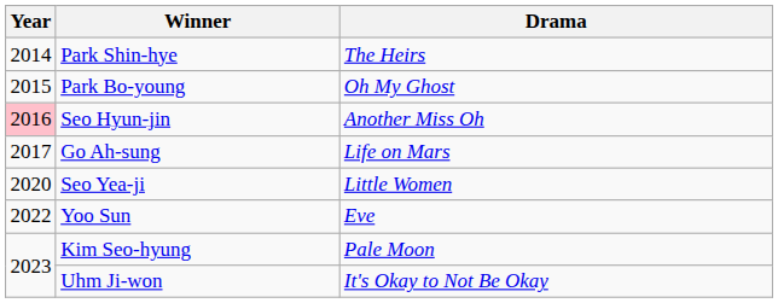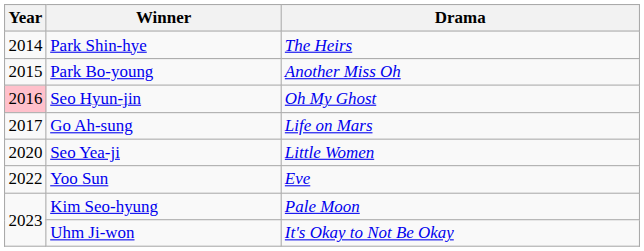Park Bo-young | Drama: Oh My Ghost -> Another Miss Oh
Seo Hyun-jin | Drama: Another Miss Oh -> Oh My Ghost
